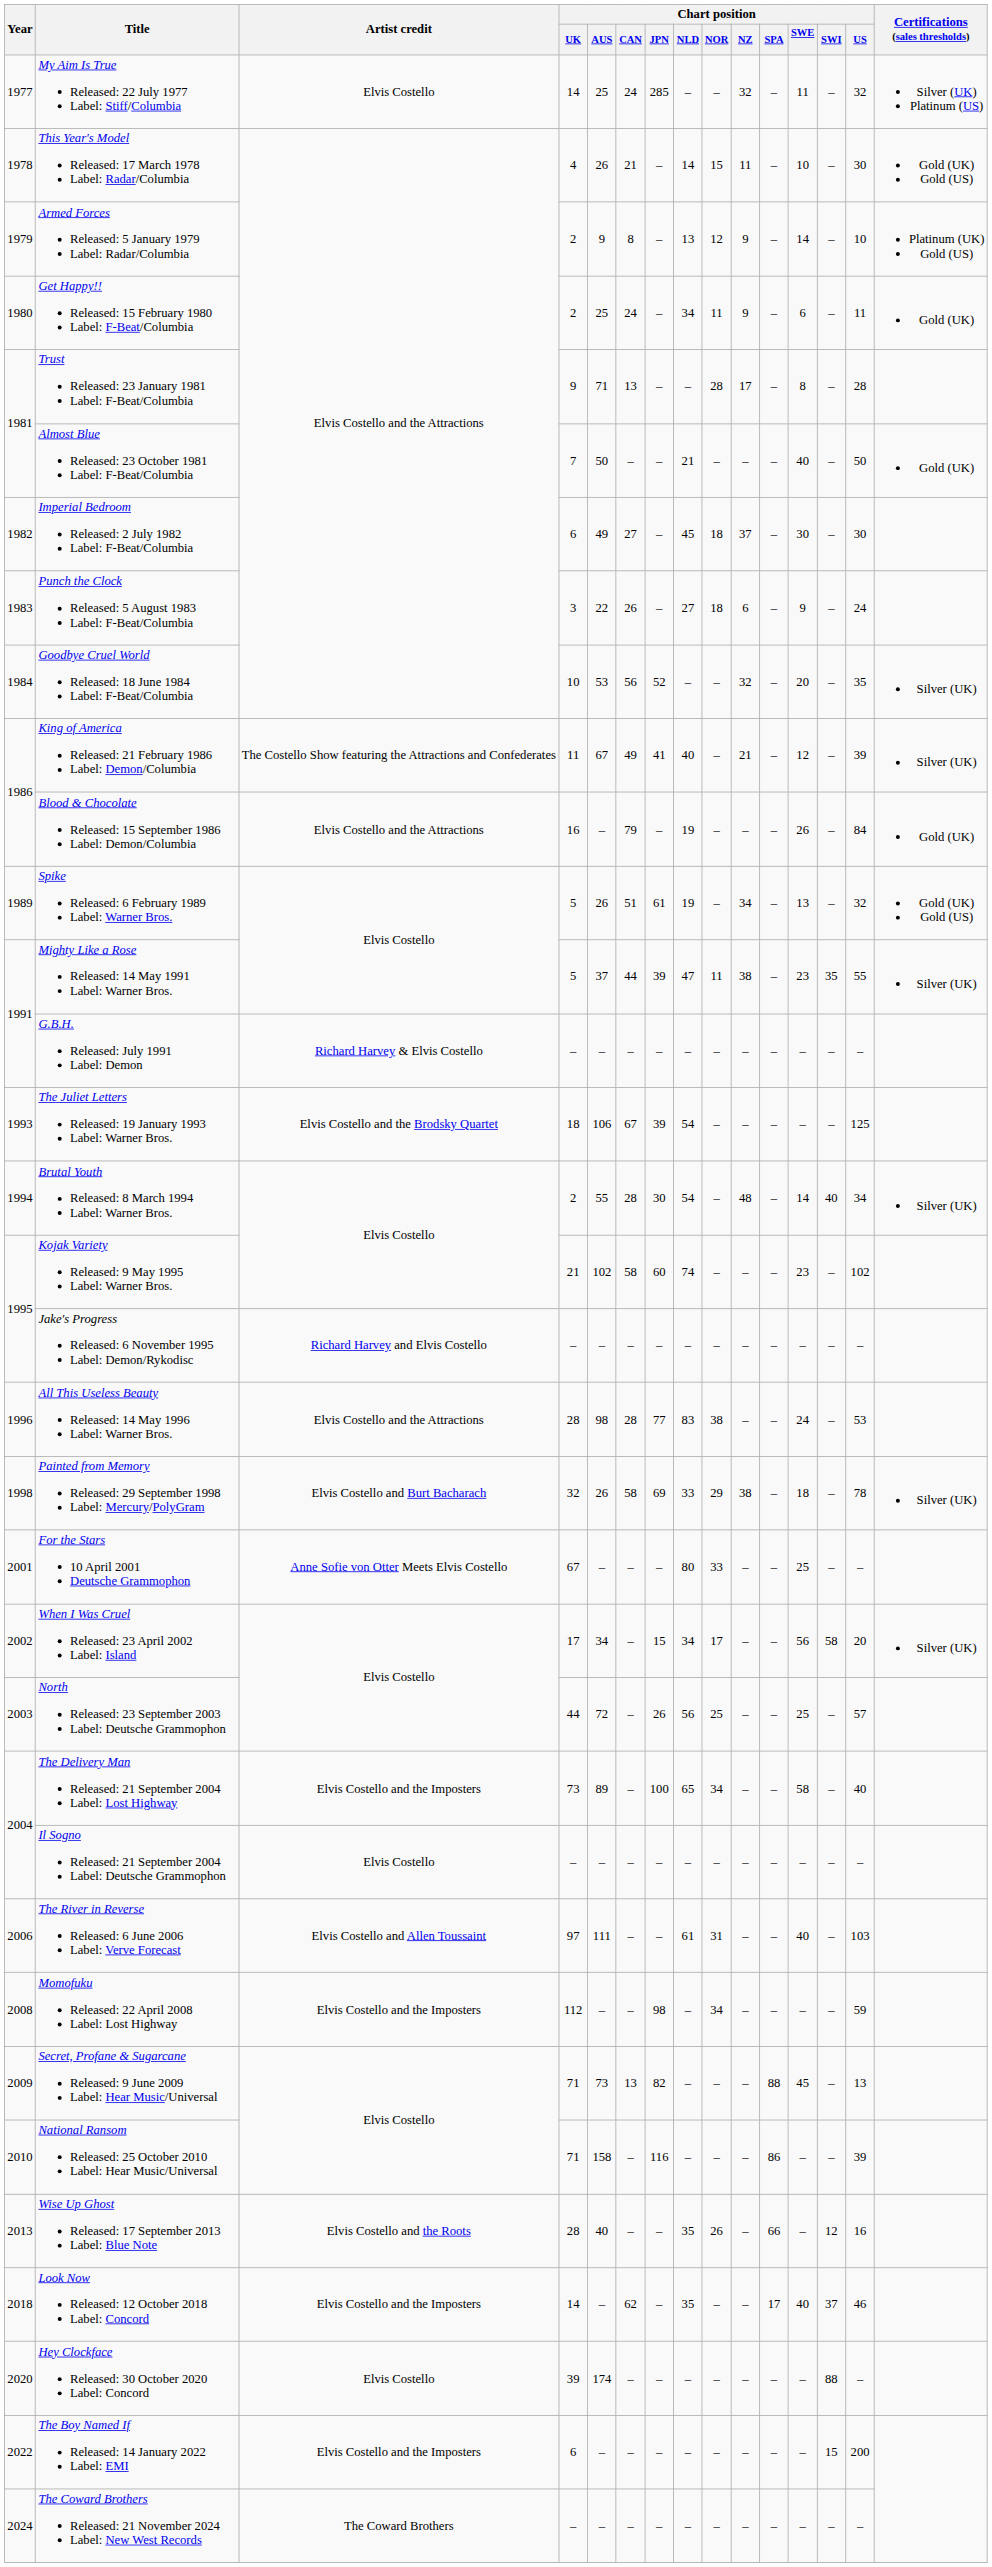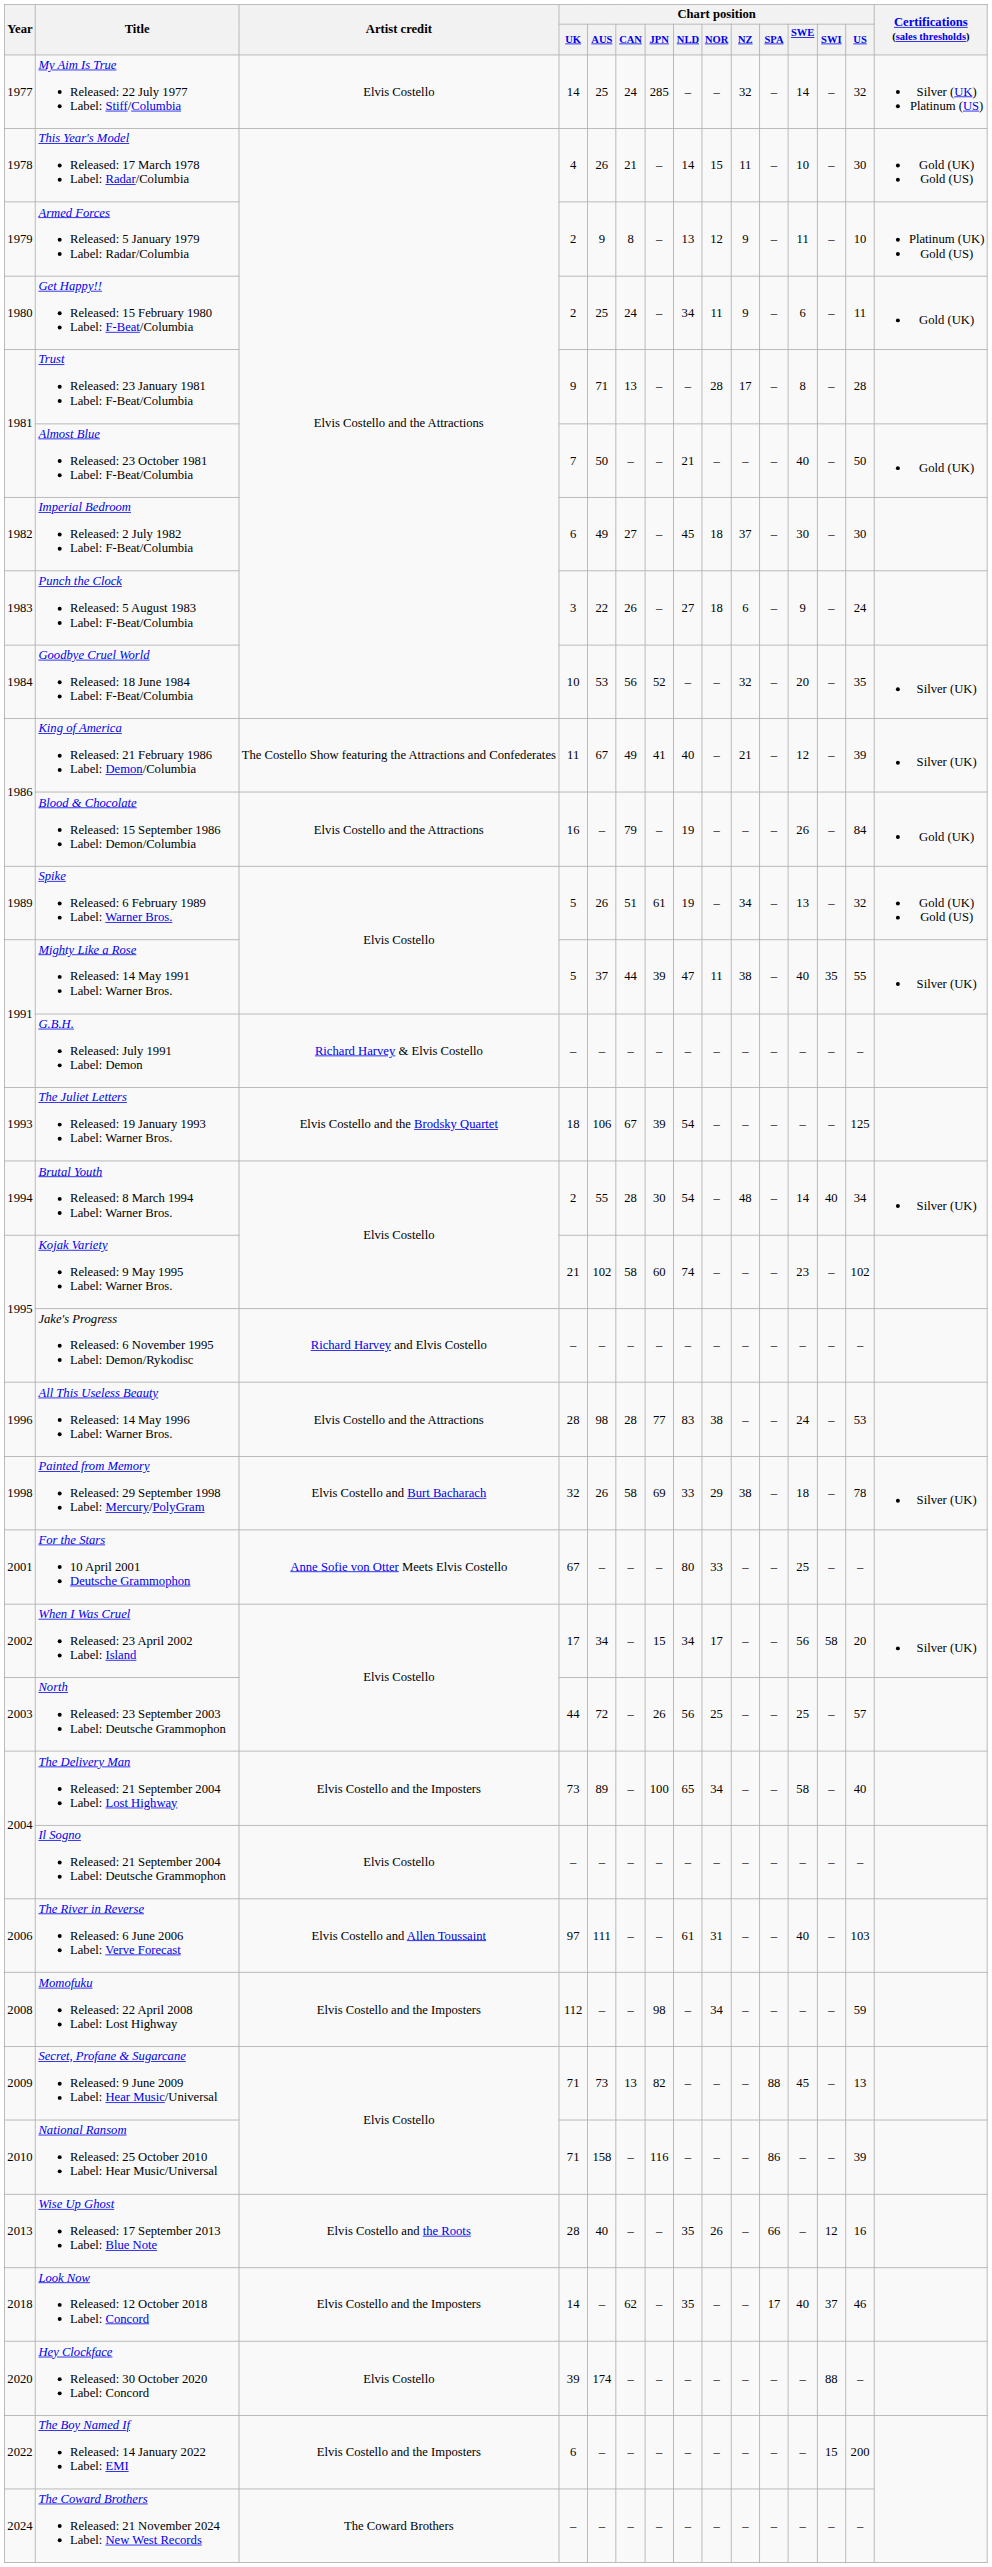My Aim Is True Released: 22 July 1977 Label: Stiff/Columbia | Chart position / SWE: 11 -> 14
Armed Forces Released: 5 January 1979 Label: Radar/Columbia | Chart position / SWE: 14 -> 11
Mighty Like a Rose Released: 14 May 1991 Label: Warner Bros. | Chart position / SWE: 23 -> 40
